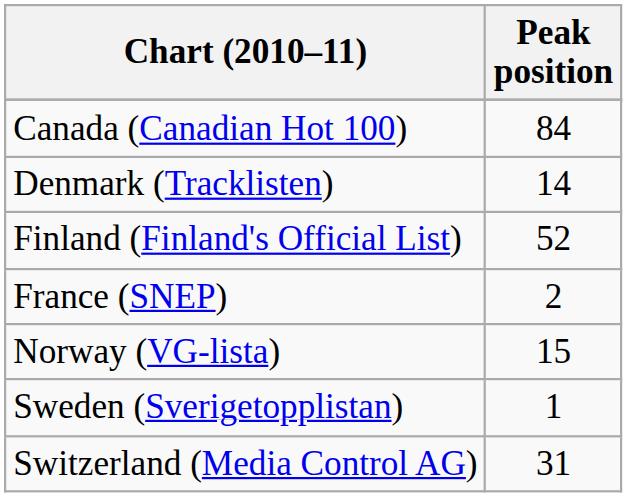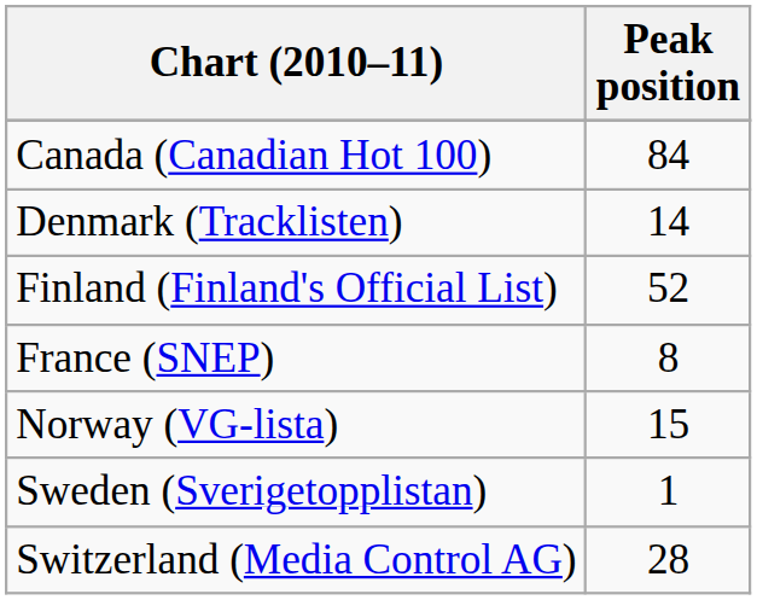France (SNEP) | Peak position: 2 -> 8
Switzerland (Media Control AG) | Peak position: 31 -> 28
